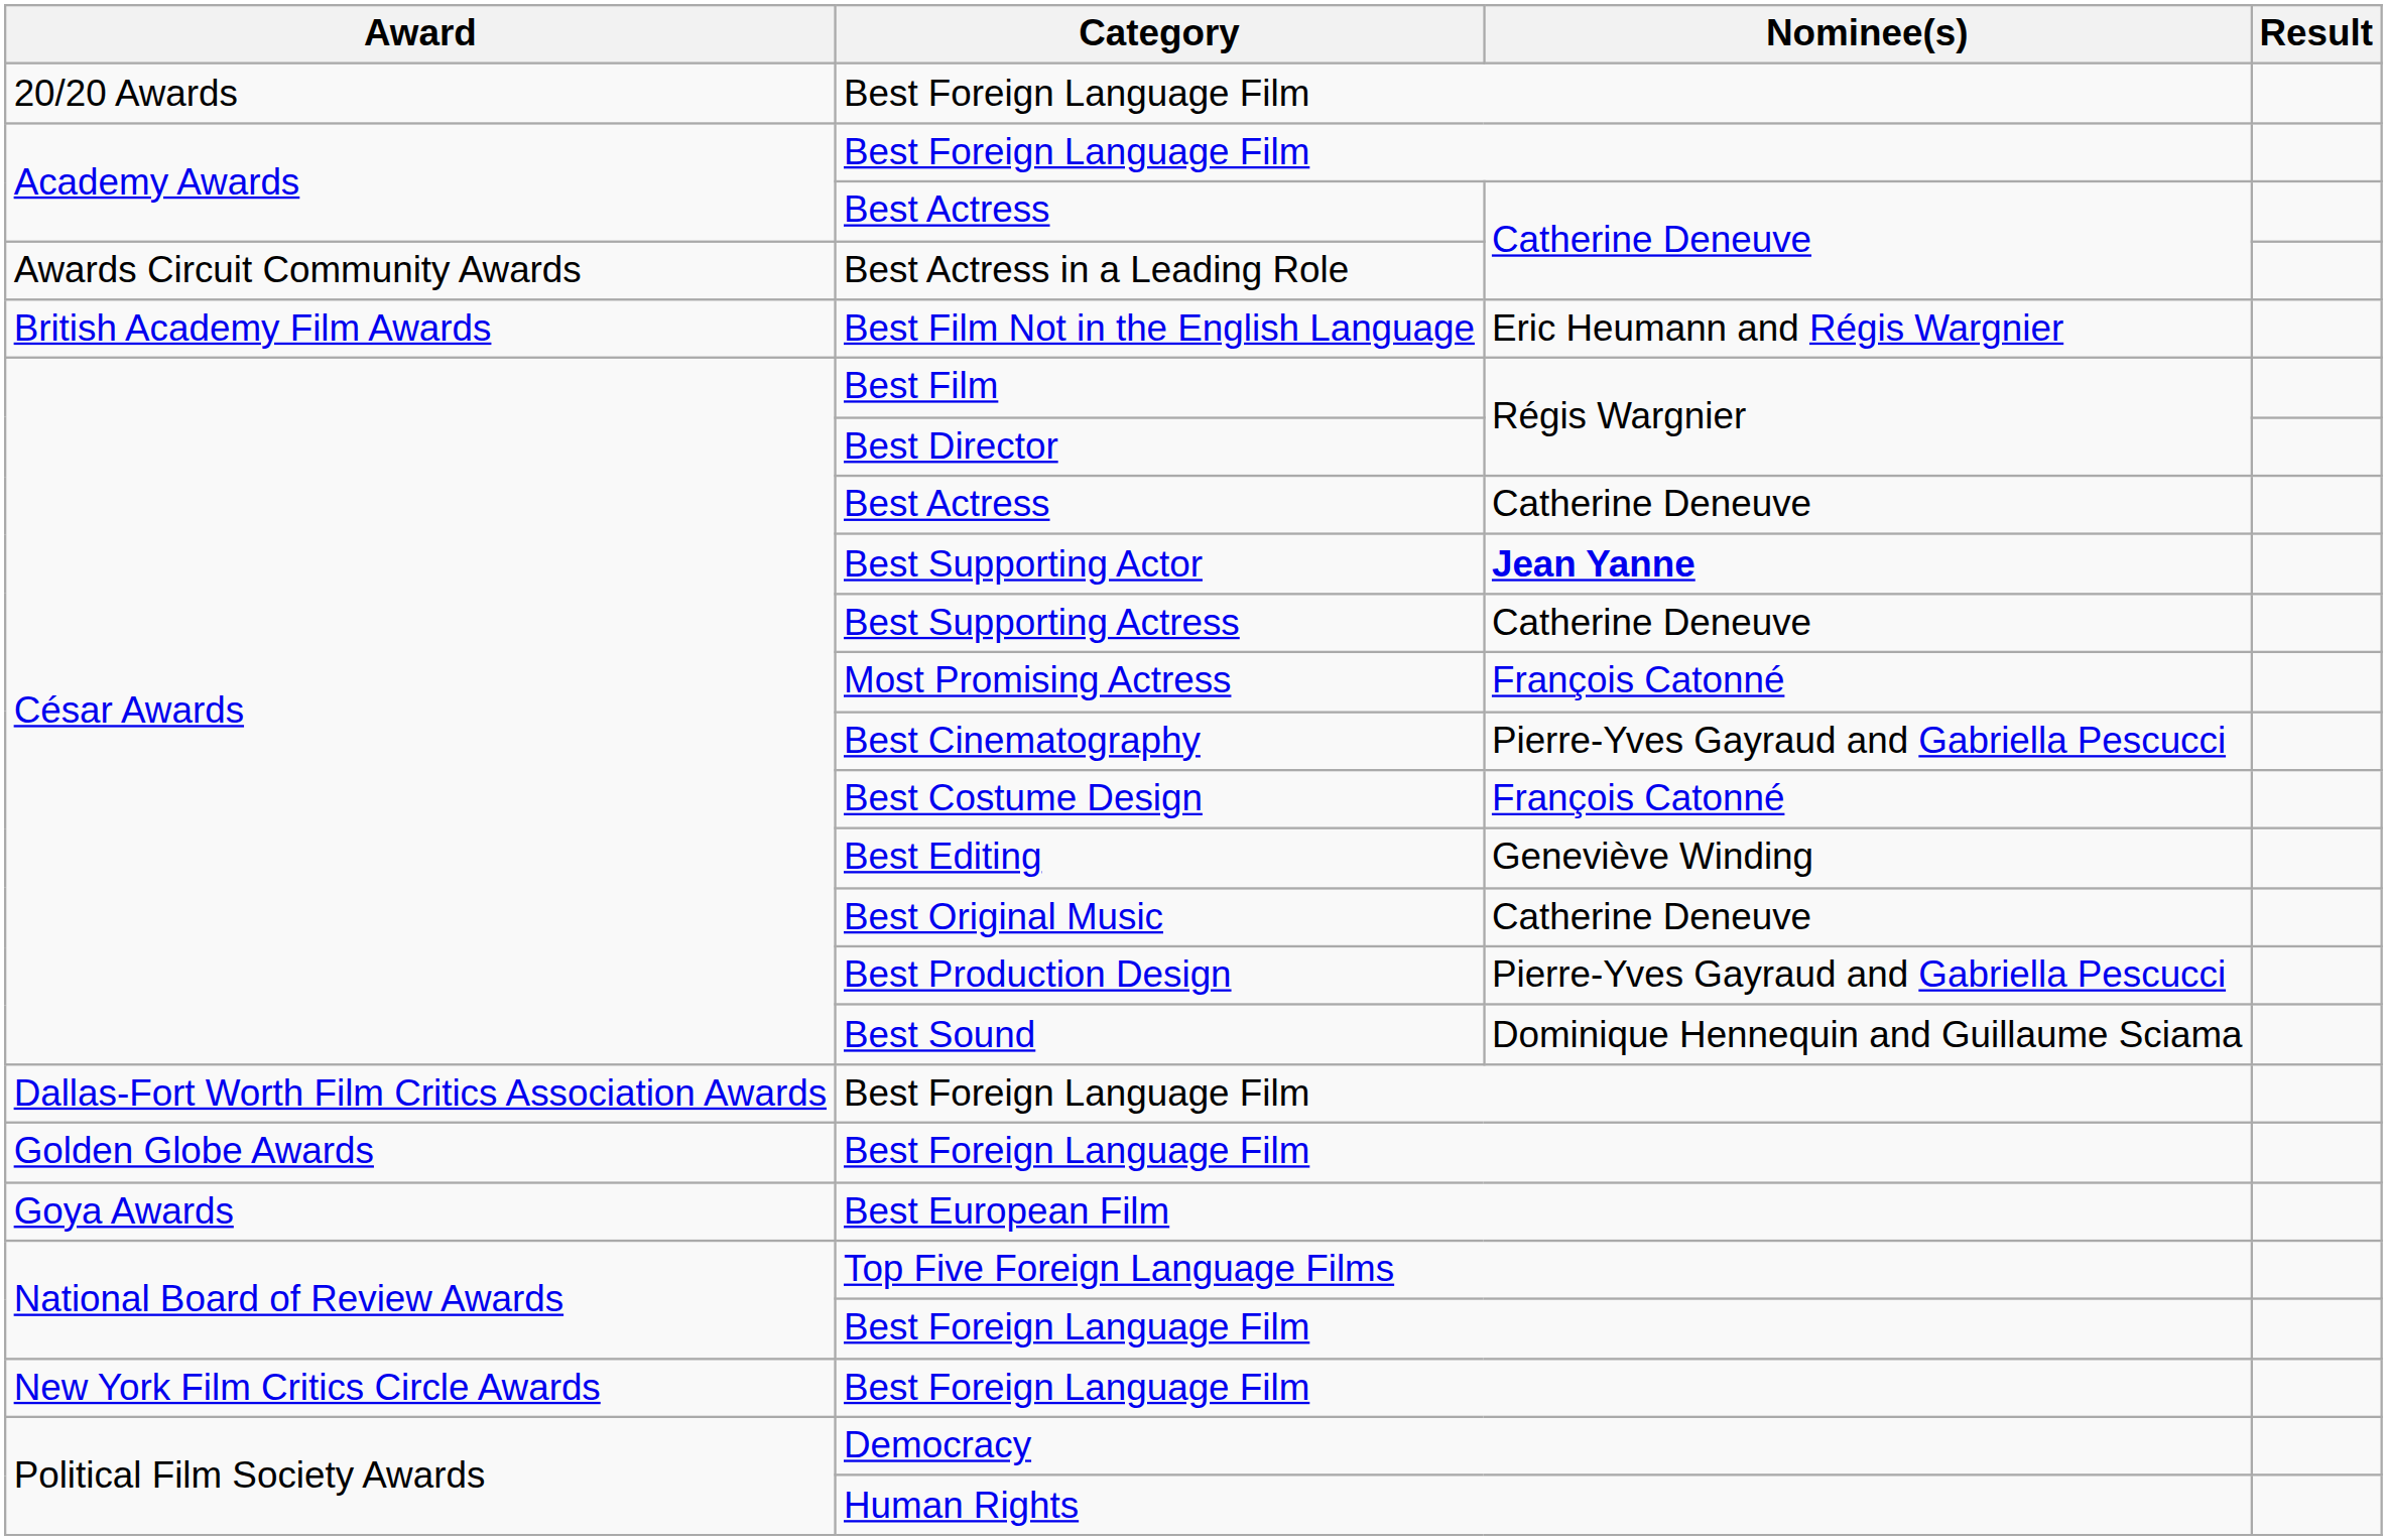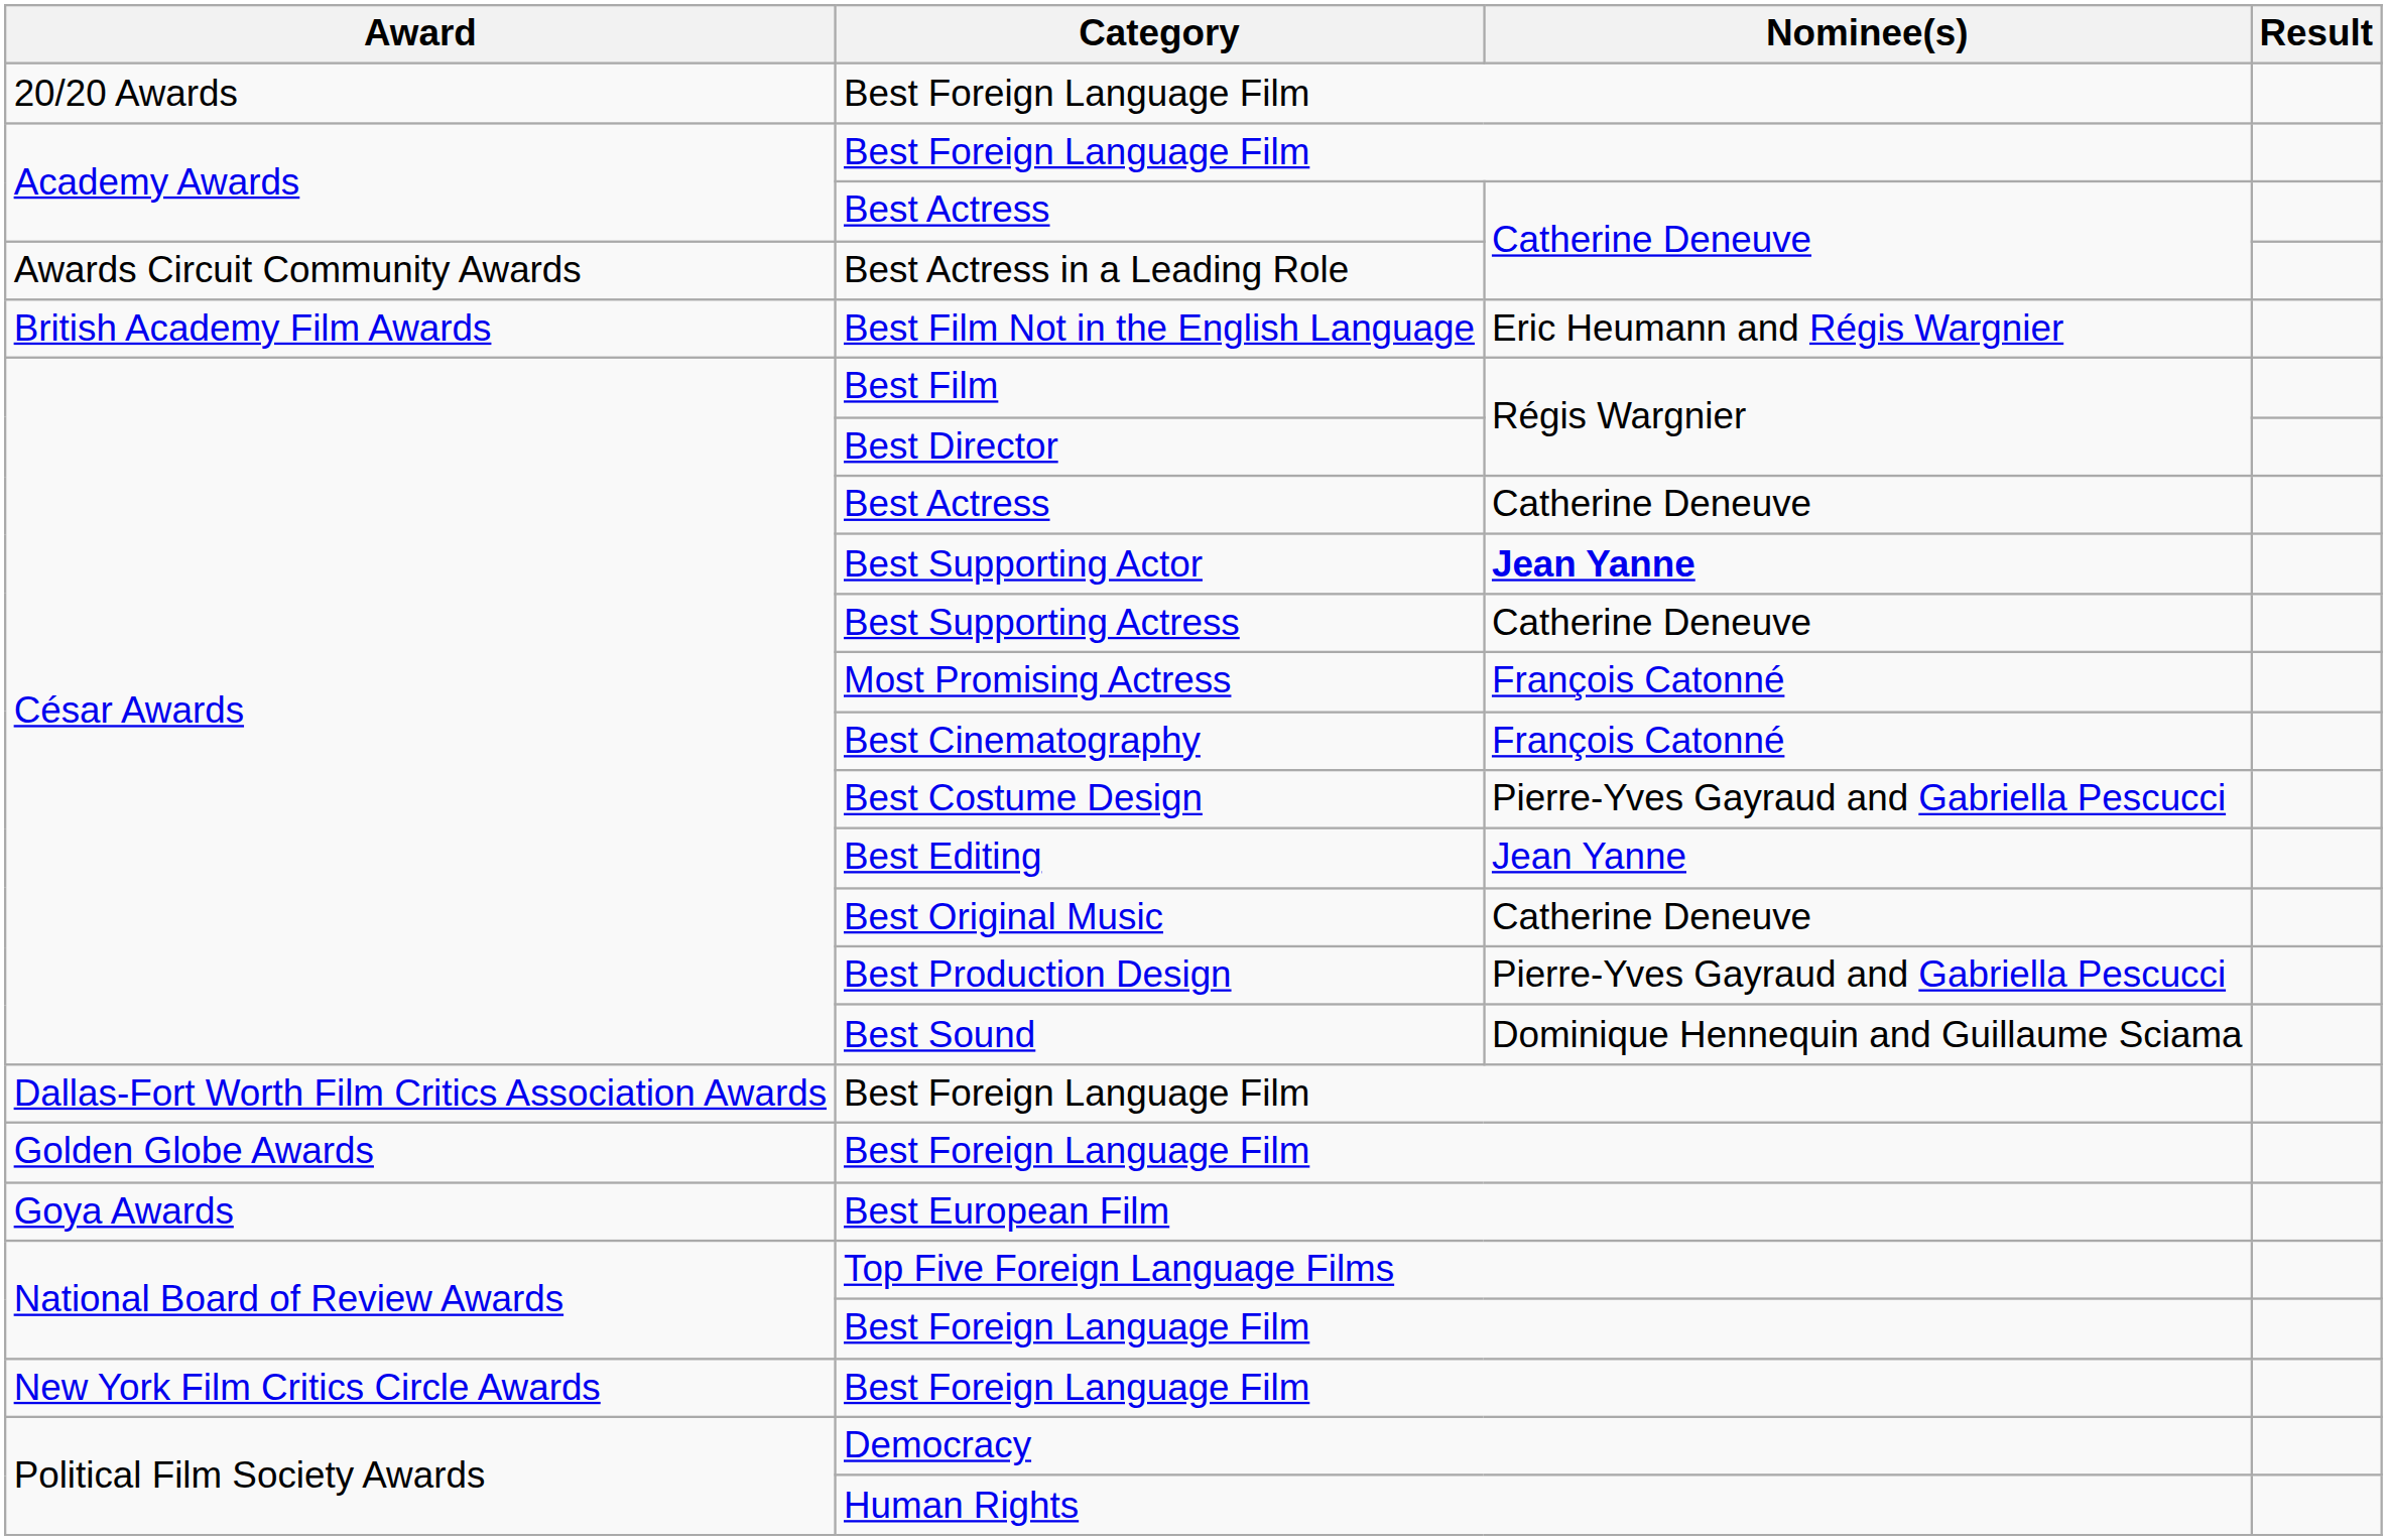Best Cinematography | Nominee(s): Pierre-Yves Gayraud and Gabriella Pescucci -> François Catonné
Best Costume Design | Nominee(s): François Catonné -> Pierre-Yves Gayraud and Gabriella Pescucci
Best Editing | Nominee(s): Geneviève Winding -> Jean Yanne
